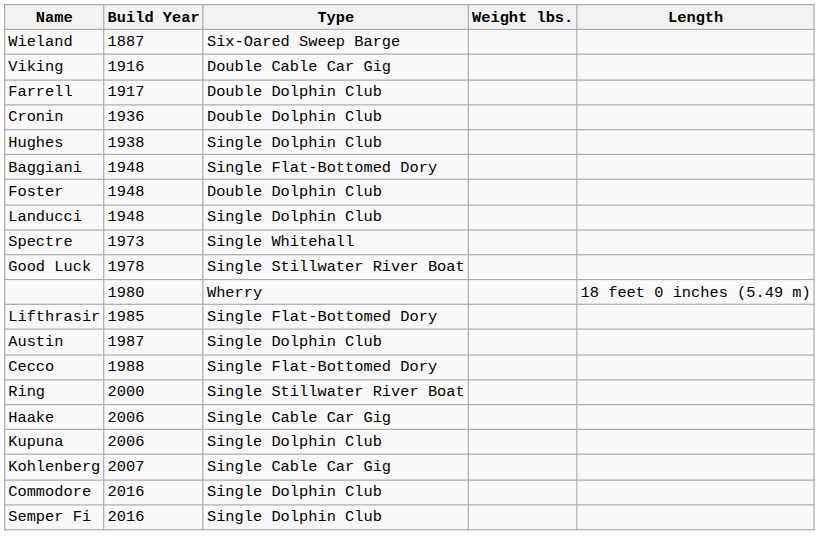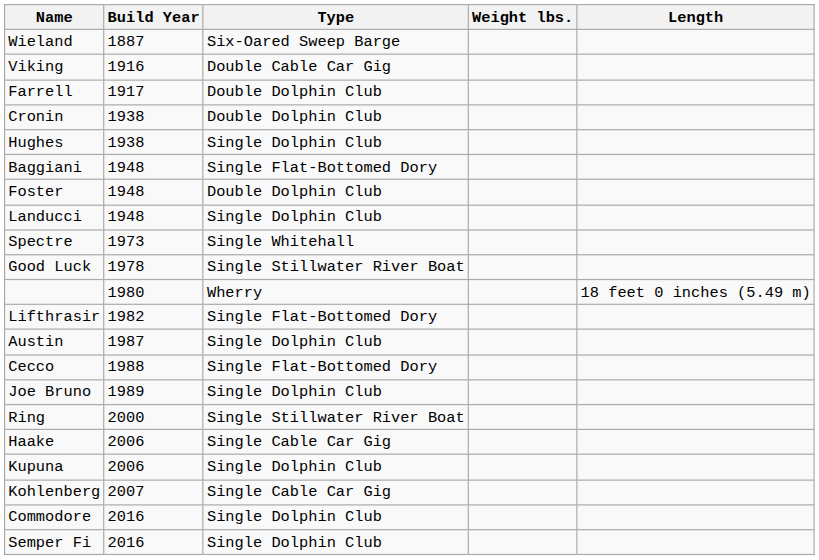Cronin | Build Year: 1936 -> 1938
Lifthrasir | Build Year: 1985 -> 1982
+ row: Joe Bruno | 1989 | Single Dolphin Club
